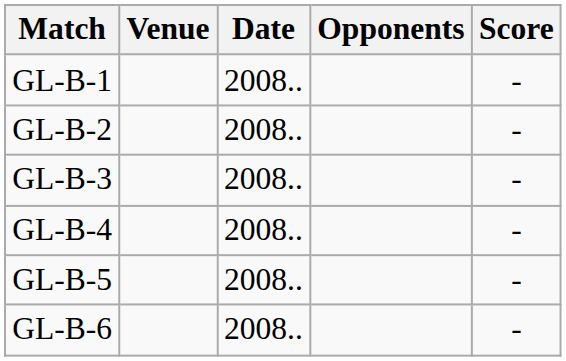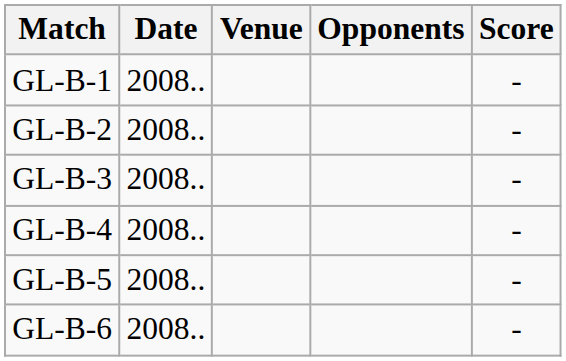columns swapped: Date <-> Venue
